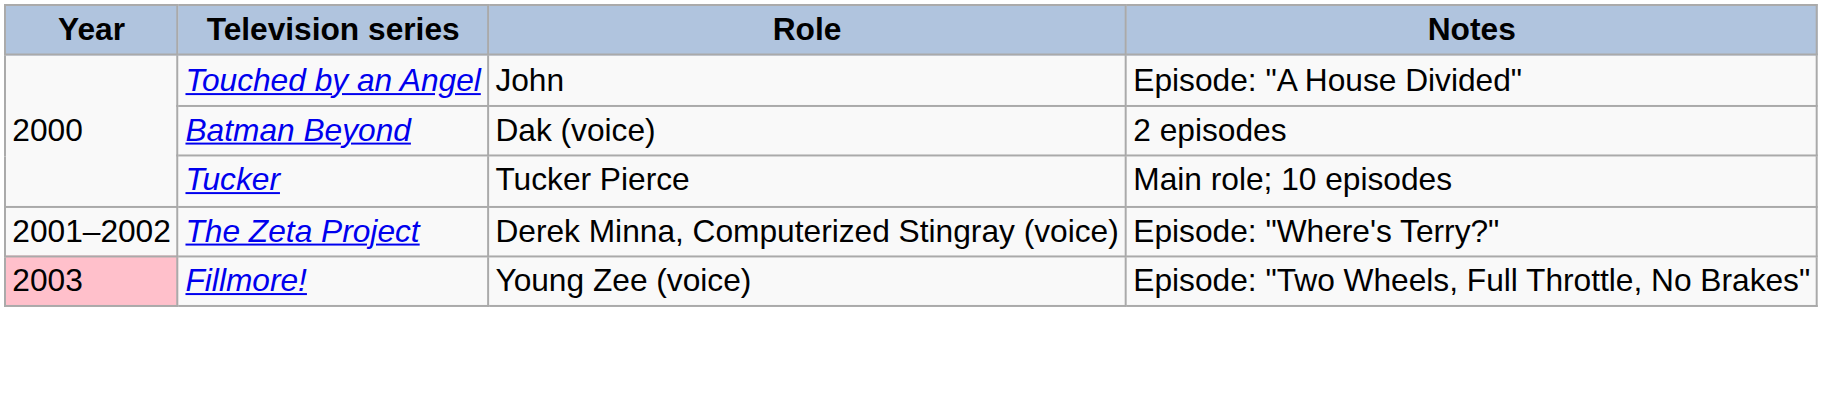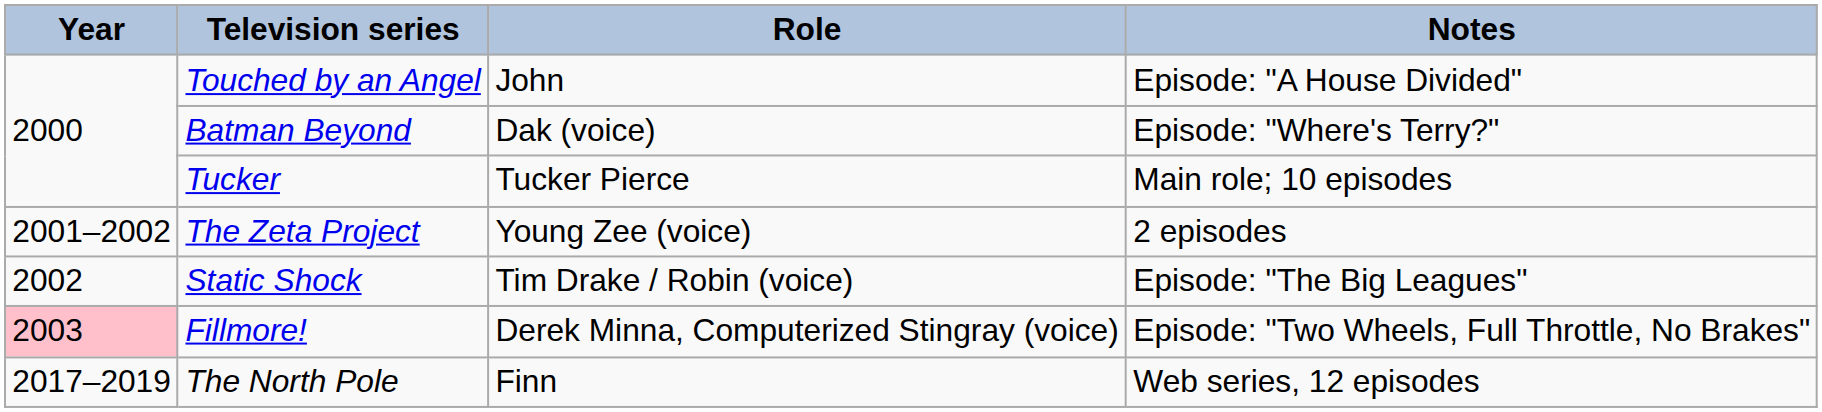Batman Beyond | Notes: 2 episodes -> Episode: "Where's Terry?"
The Zeta Project | Role: Derek Minna, Computerized Stingray (voice) -> Young Zee (voice)
The Zeta Project | Notes: Episode: "Where's Terry?" -> 2 episodes
+ row: 2002 | Static Shock | Tim Drake / Robin (voice) | Episode: "The Big Leagues"
Fillmore! | Role: Young Zee (voice) -> Derek Minna, Computerized Stingray (voice)
+ row: 2017–2019 | The North Pole | Finn | Web series, 12 episodes
